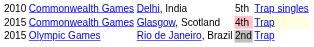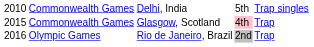Commonwealth Games / Glasgow, Scotland | column 5: lightyellow background -> no background
Olympic Games | column 1: 2015 -> 2016
